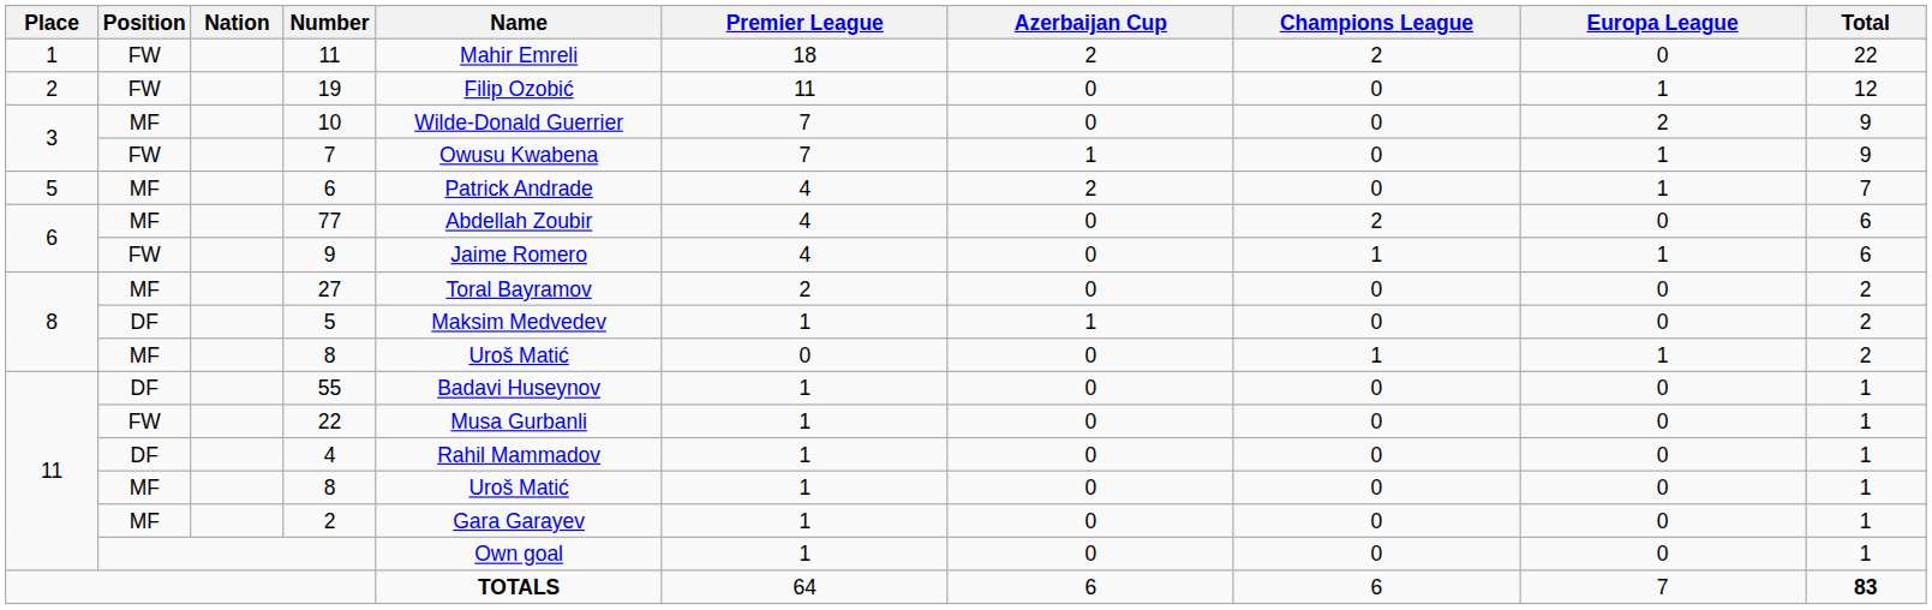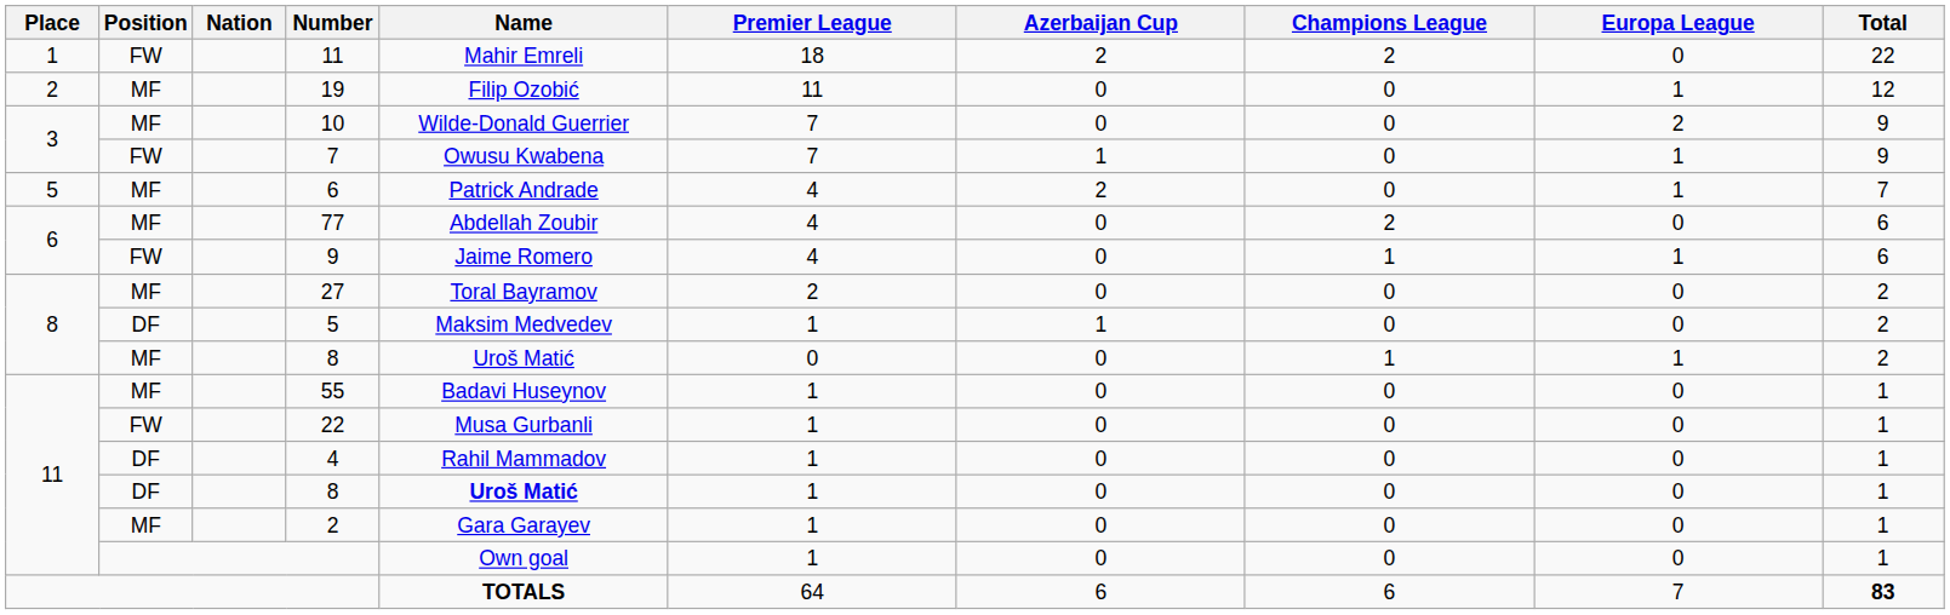19 | Position: FW -> MF
55 | Position: DF -> MF
11 / 8 | Position: MF -> DF
11 / 8 | Name: normal -> bold
